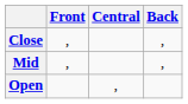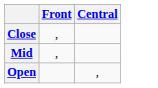- column: Back | , | ,
